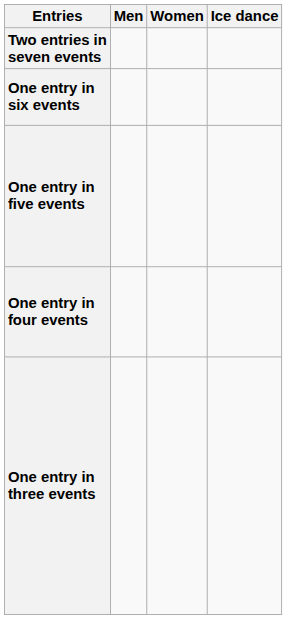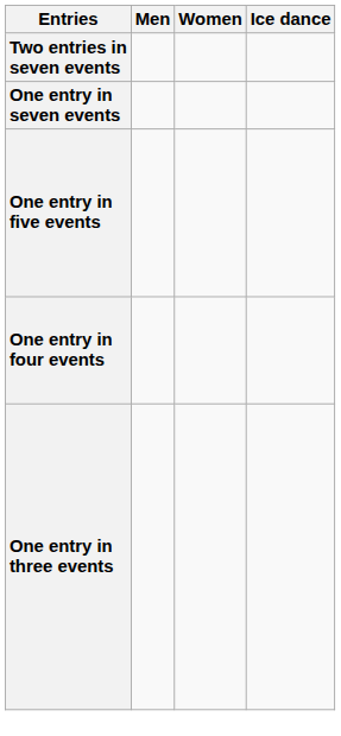+ row: One entry in seven events
- row: One entry in six events
